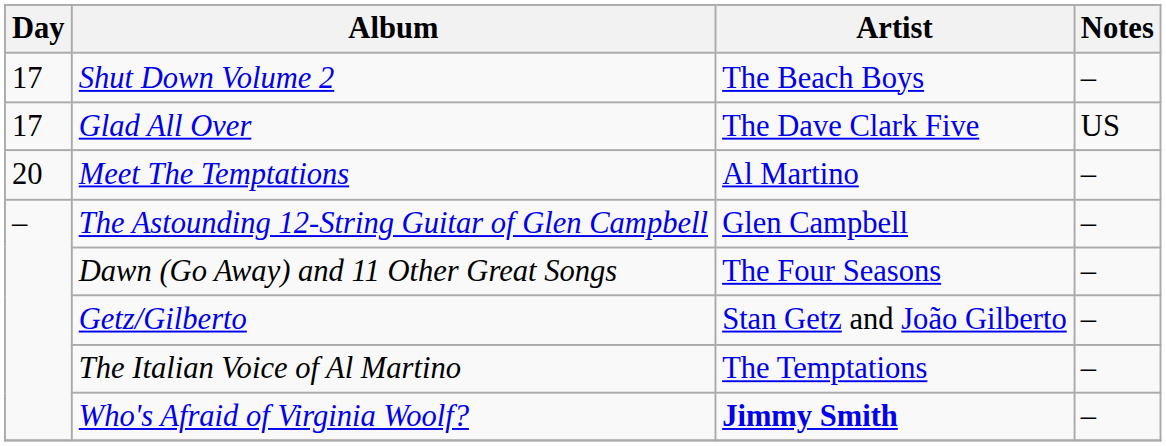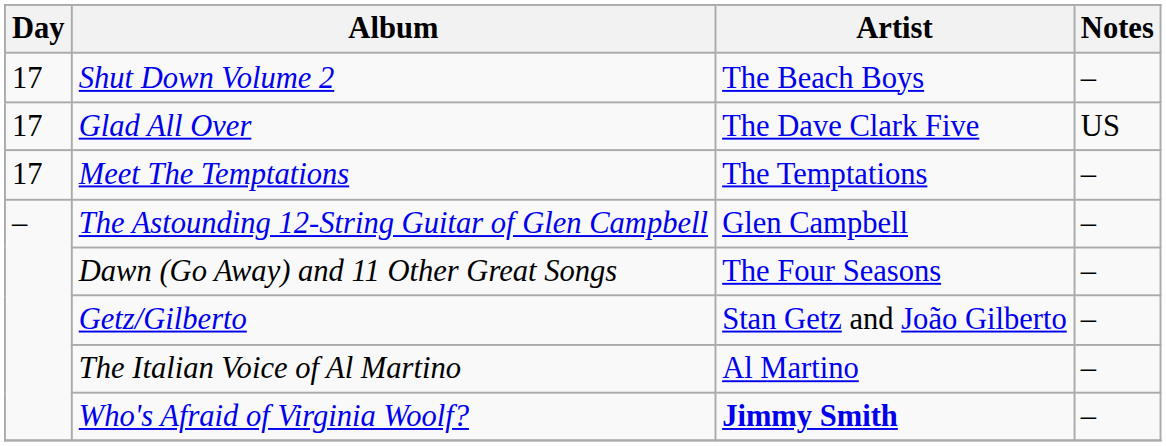Meet The Temptations | Day: 20 -> 17
Meet The Temptations | Artist: Al Martino -> The Temptations
The Italian Voice of Al Martino | Artist: The Temptations -> Al Martino
